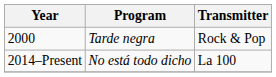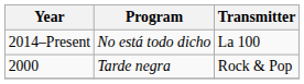rows swapped: 2000 <-> 2014–Present
